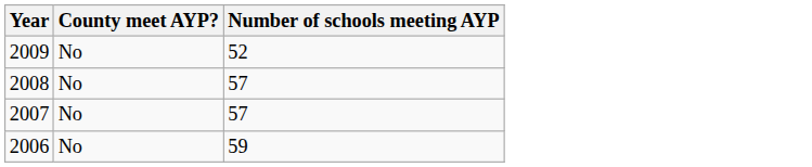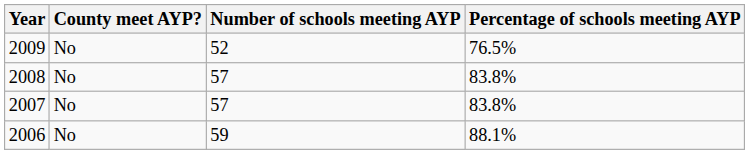+ column: Percentage of schools meeting AYP | 76.5% | 83.8% | 83.8% | 88.1%
